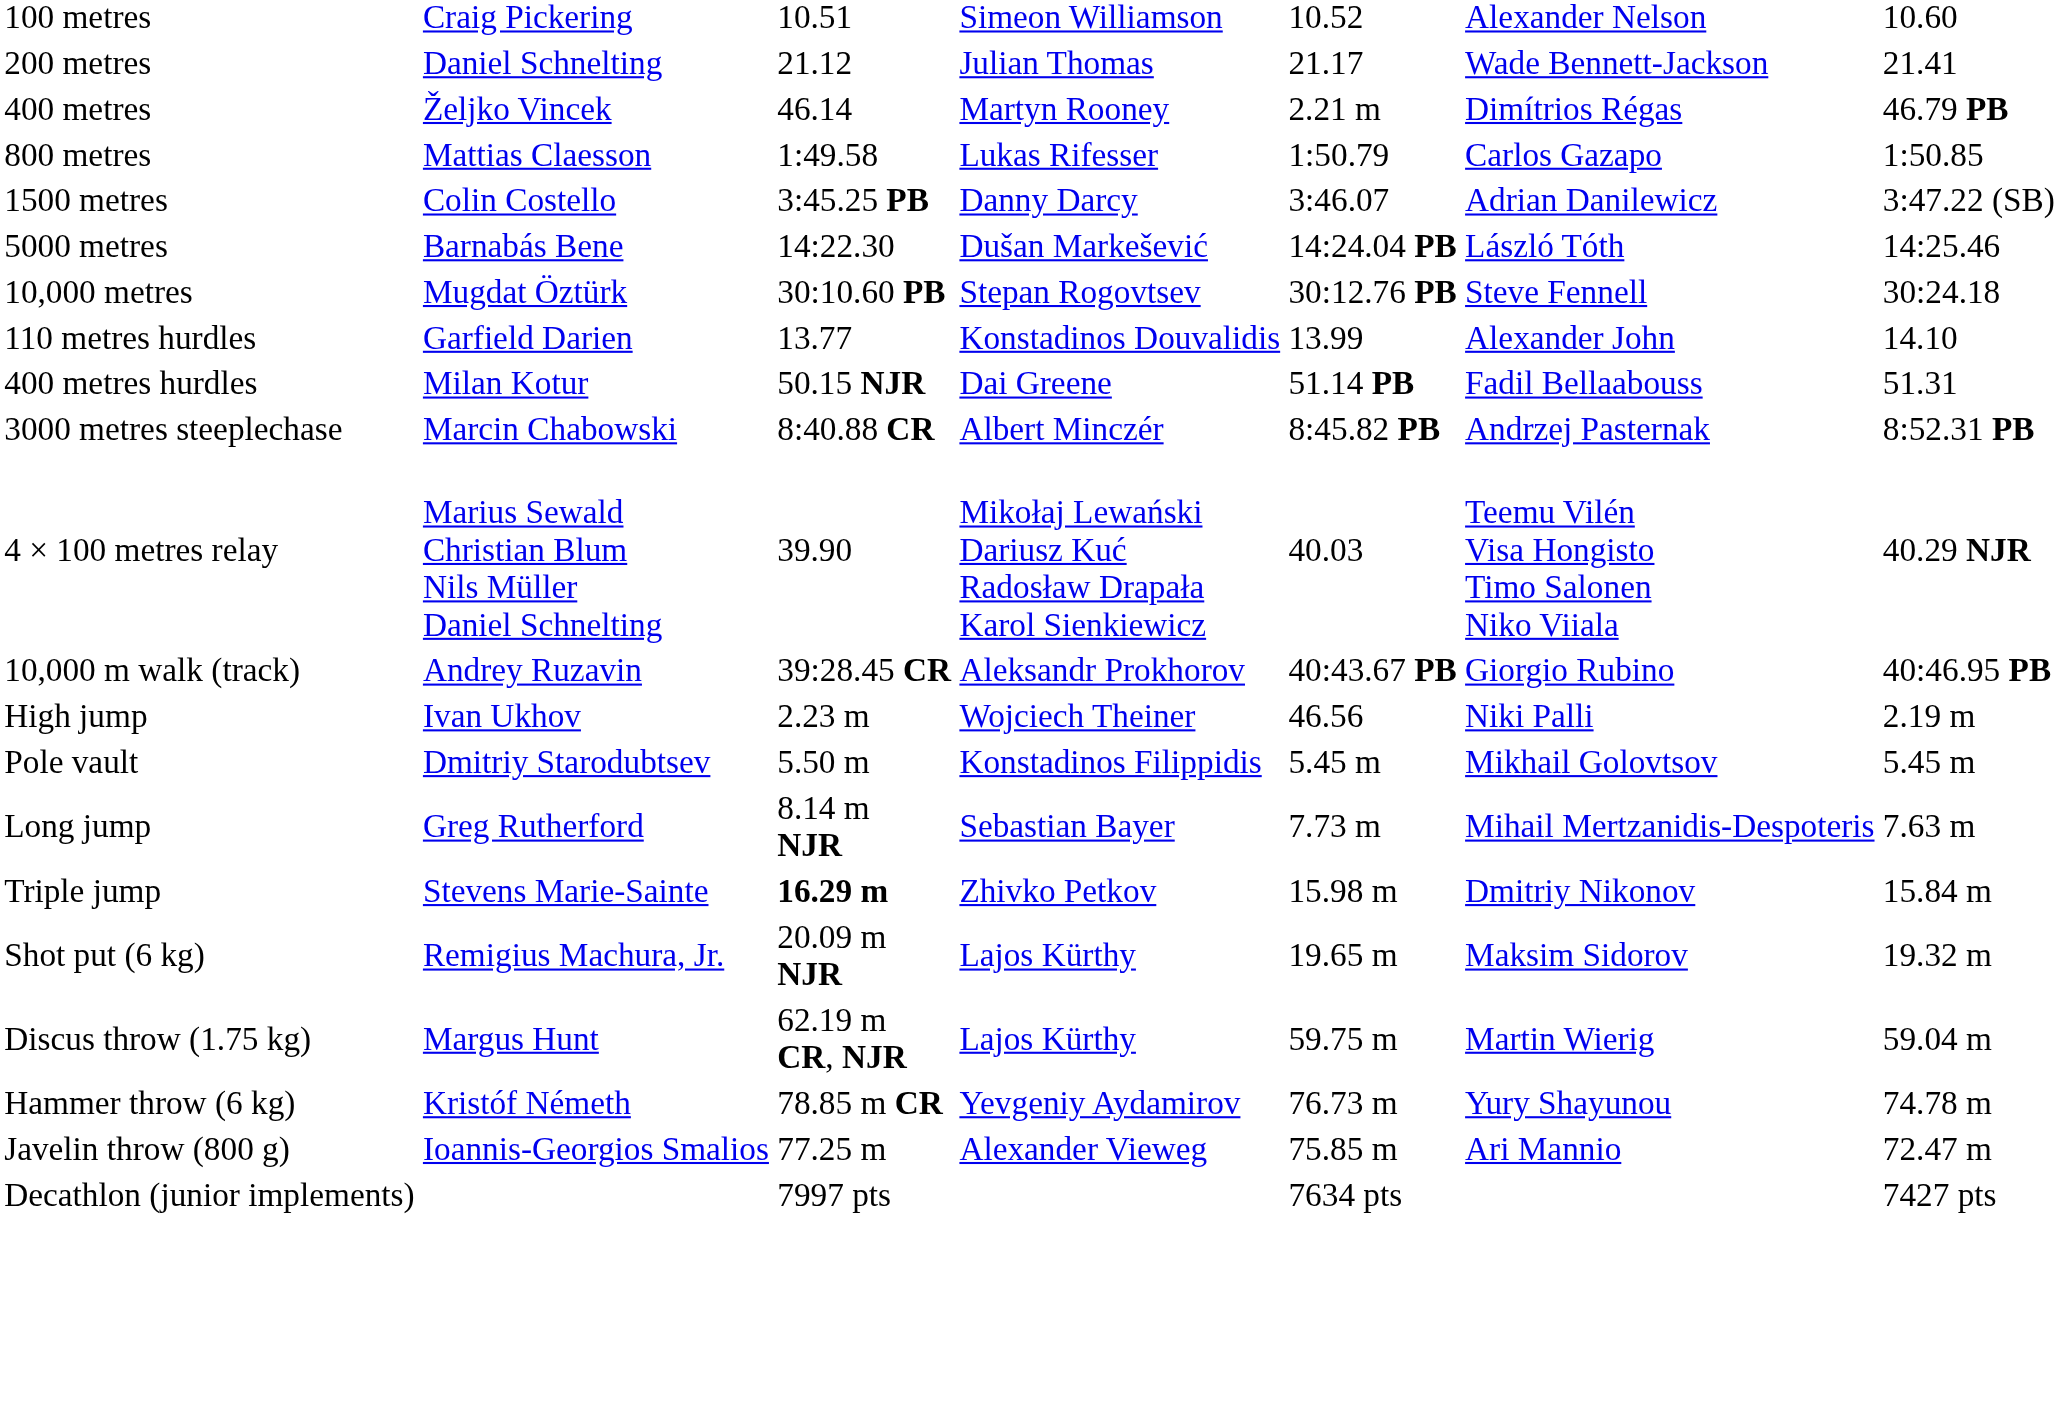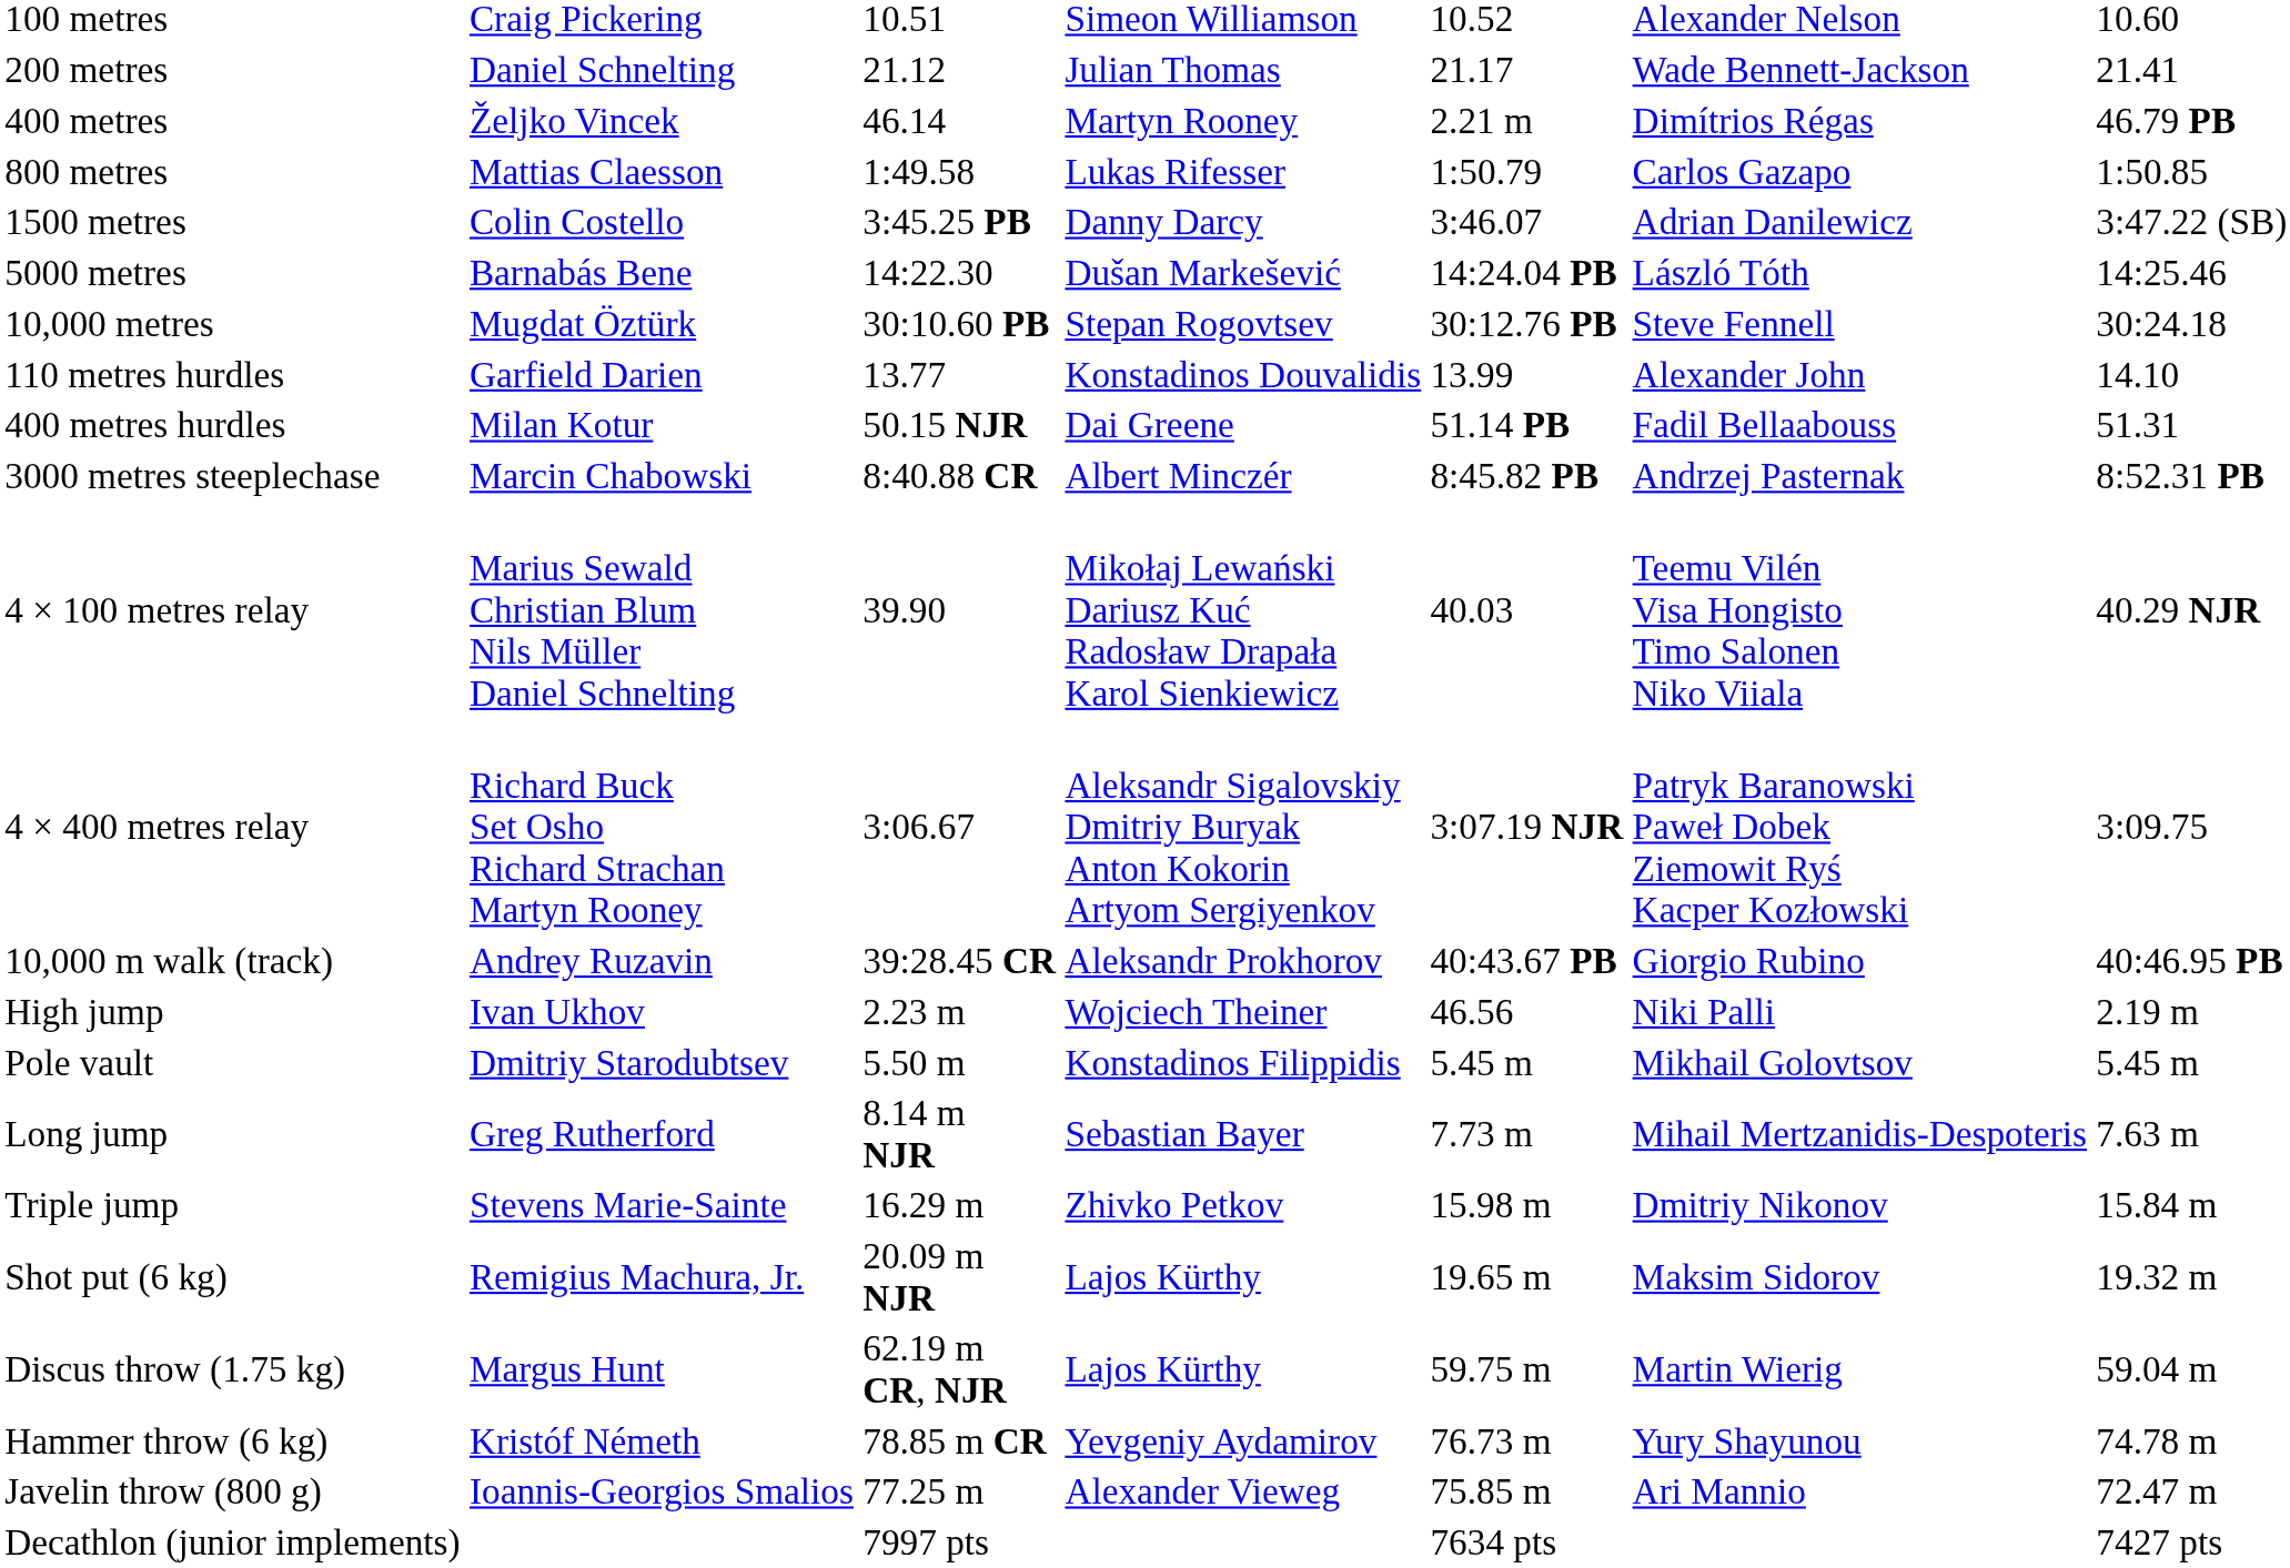+ row: 4 × 400 metres relay | Richard Buck Set Osho Richard Strachan Martyn Rooney | 3:06.67 | Aleksandr Sigalovskiy Dmitriy Buryak Anton Kokorin Artyom Sergiyenkov | 3:07.19 NJR | Patryk Baranowski Paweł Dobek Ziemowit Ryś Kacper Kozłowski | 3:09.75
Triple jump | column 3: bold -> normal
